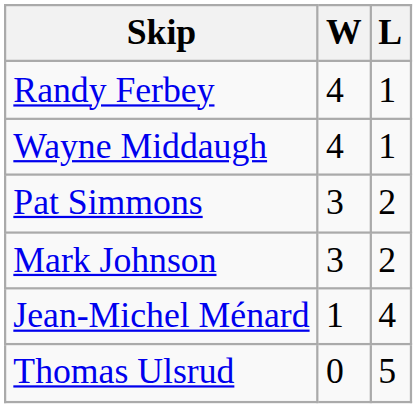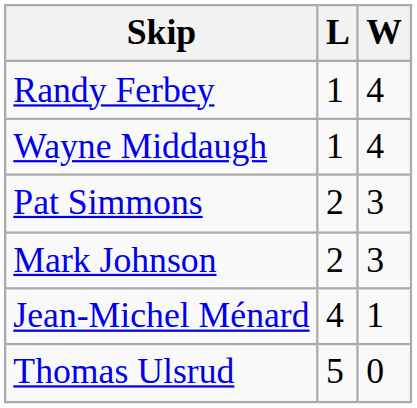columns swapped: W <-> L
